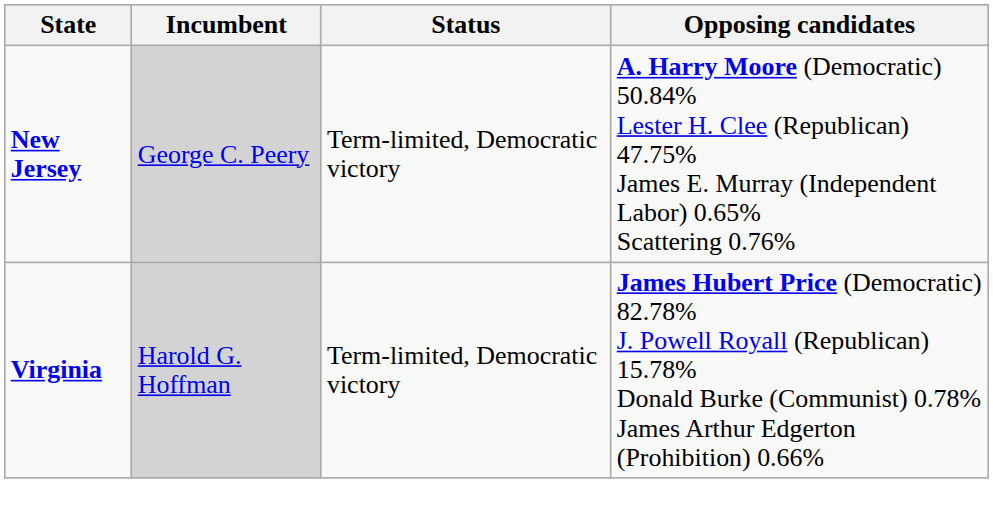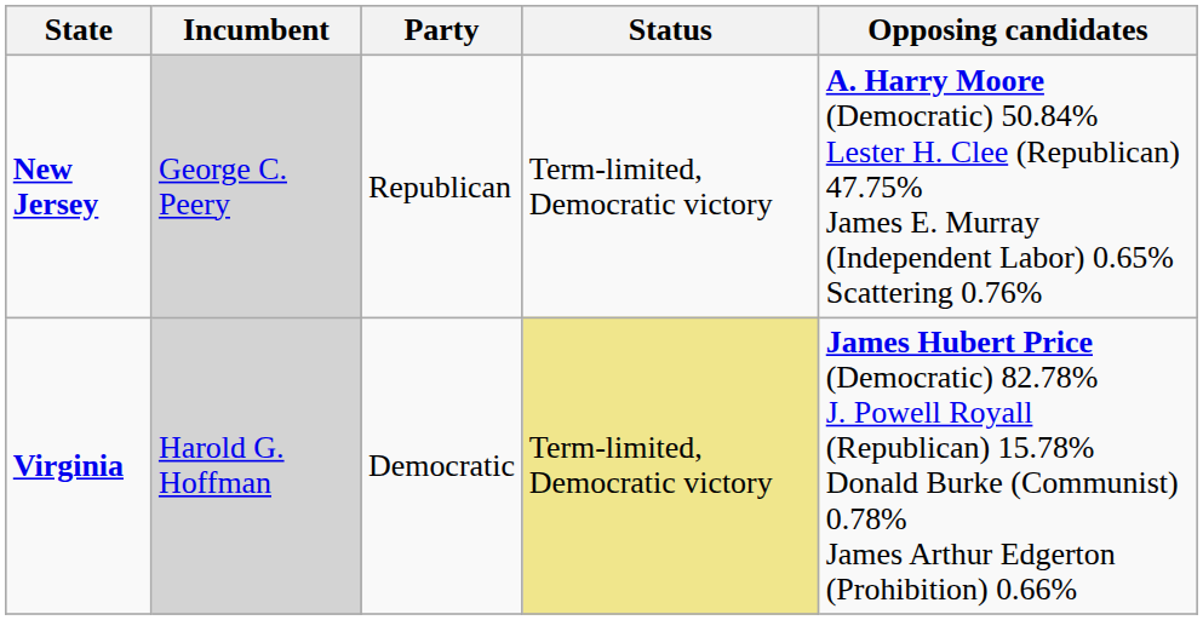+ column: Party | Republican | Democratic
Virginia | Status: no background -> khaki background
